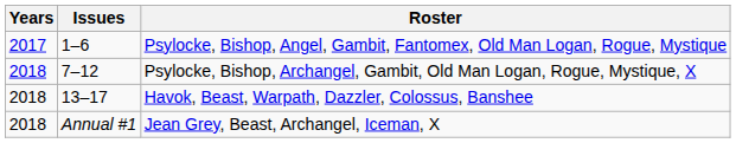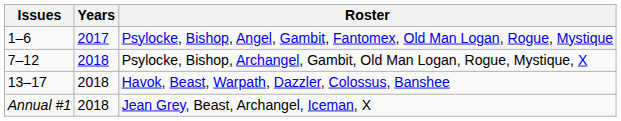columns swapped: Issues <-> Years
